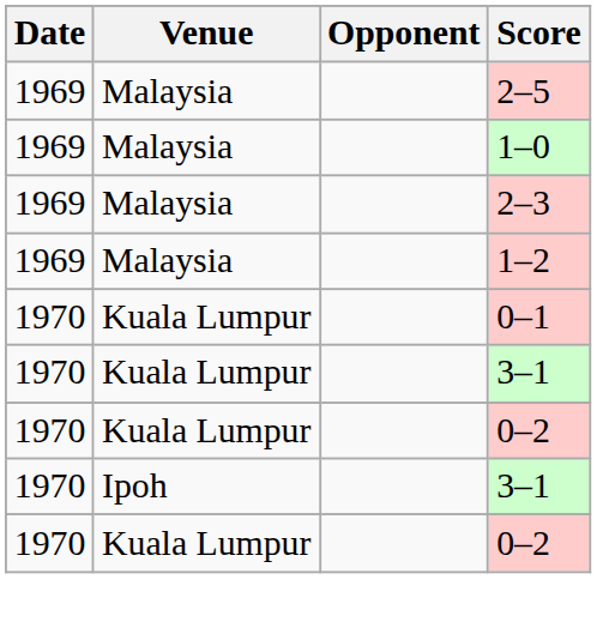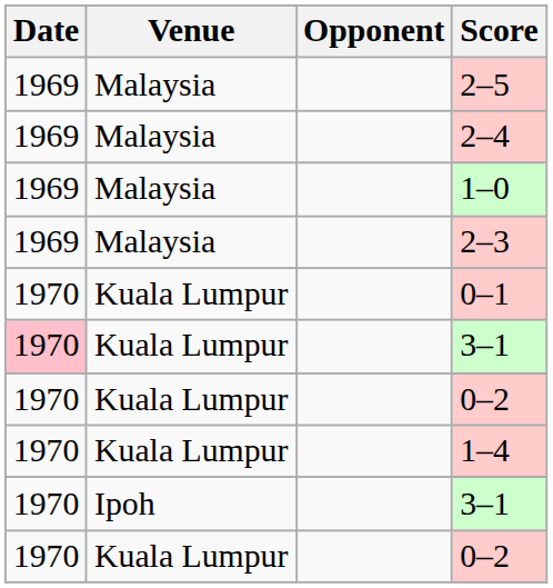+ row: 1969 | Malaysia | 2–4
- row: 1969 | Malaysia | 1–2
Kuala Lumpur / 3–1 | Date: no background -> pink background
+ row: 1970 | Kuala Lumpur | 1–4
